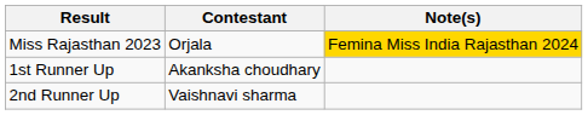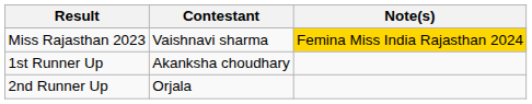Miss Rajasthan 2023 | Contestant: Orjala -> Vaishnavi sharma
2nd Runner Up | Contestant: Vaishnavi sharma -> Orjala
